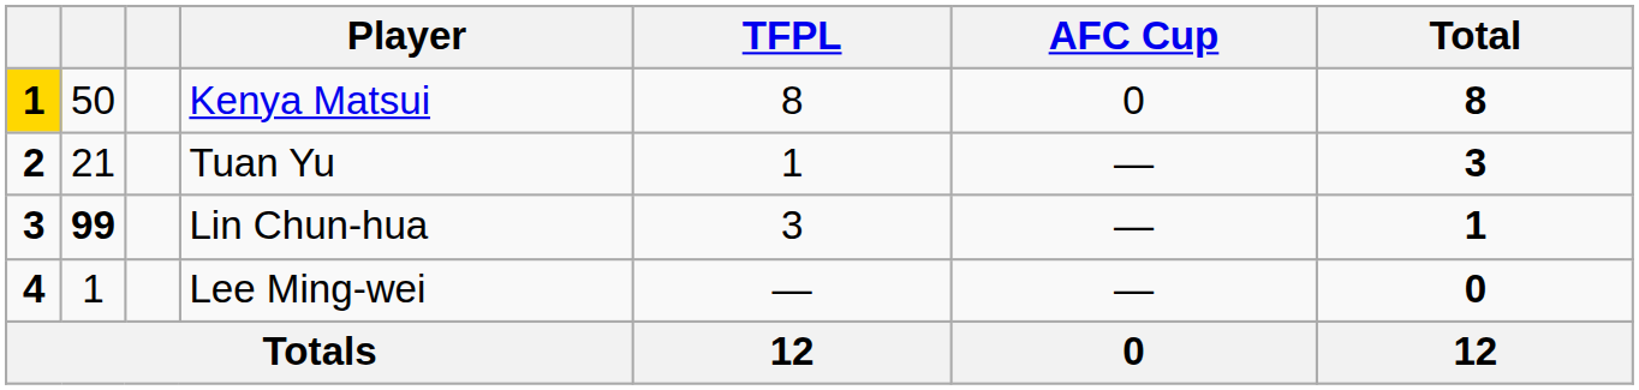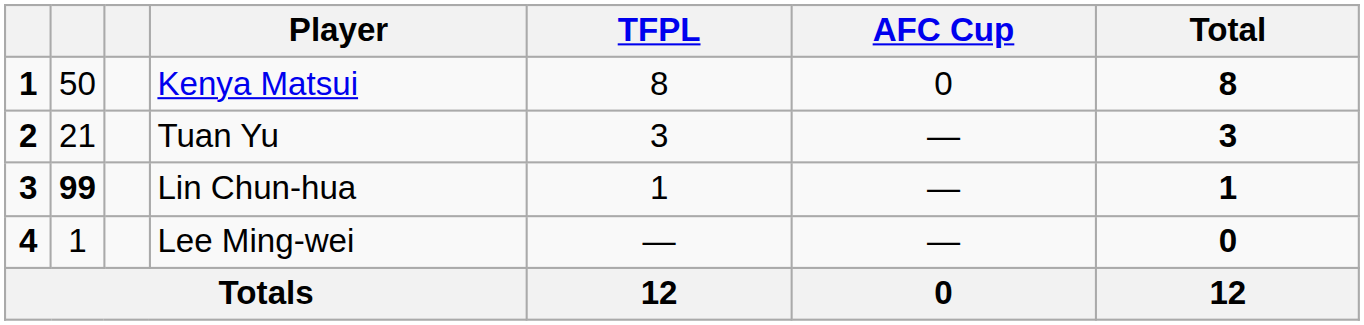Kenya Matsui | column 1: gold background -> no background
Tuan Yu | TFPL: 1 -> 3
Lin Chun-hua | TFPL: 3 -> 1
